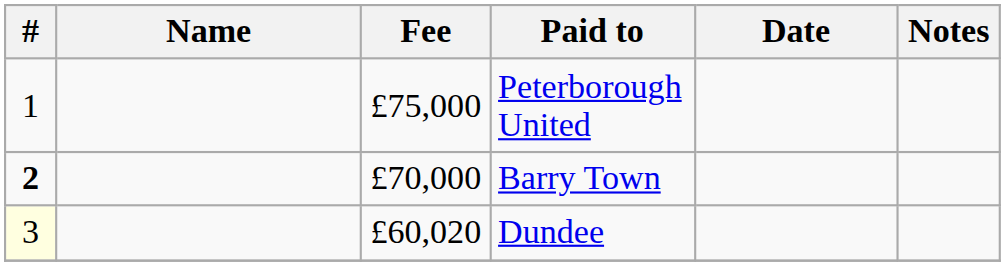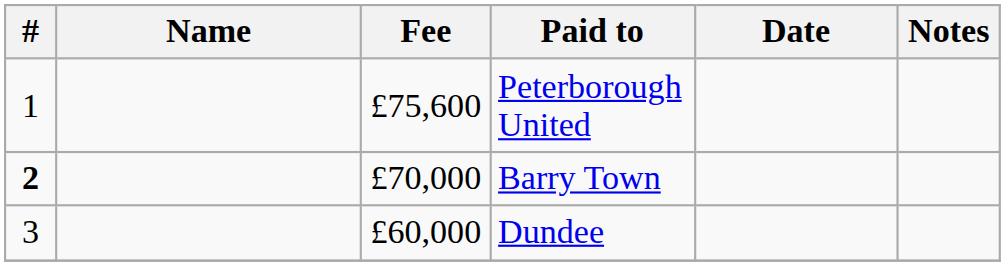Peterborough United | Fee: £75,000 -> £75,600
Dundee | #: lightyellow background -> no background
Dundee | Fee: £60,020 -> £60,000
